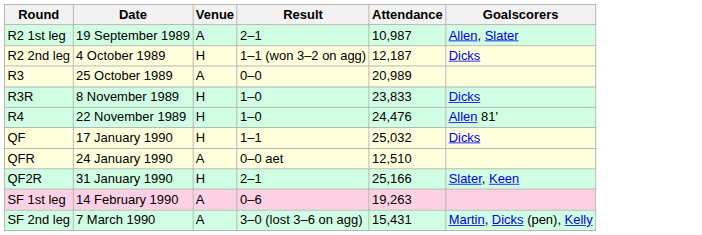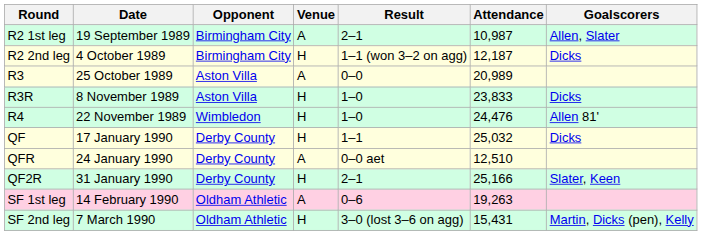+ column: Opponent | Birmingham City | Birmingham City | Aston Villa | Aston Villa | Wimbledon | Derby County | Derby County | Derby County | Oldham Athletic | Oldham Athletic
SF 2nd leg | Venue: A -> H
